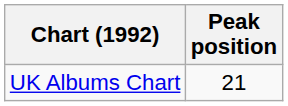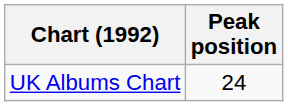UK Albums Chart | Peak position: 21 -> 24
